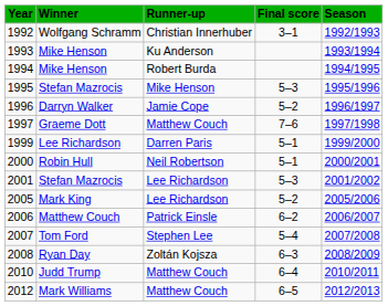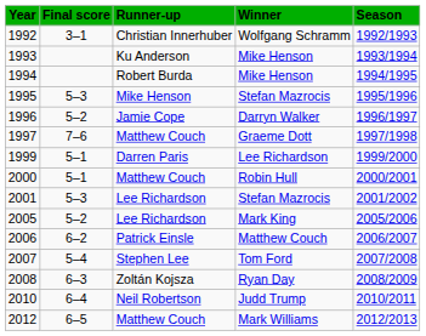columns swapped: Winner <-> Final score
2000 | Runner-up: Neil Robertson -> Matthew Couch
2010 | Runner-up: Matthew Couch -> Neil Robertson
